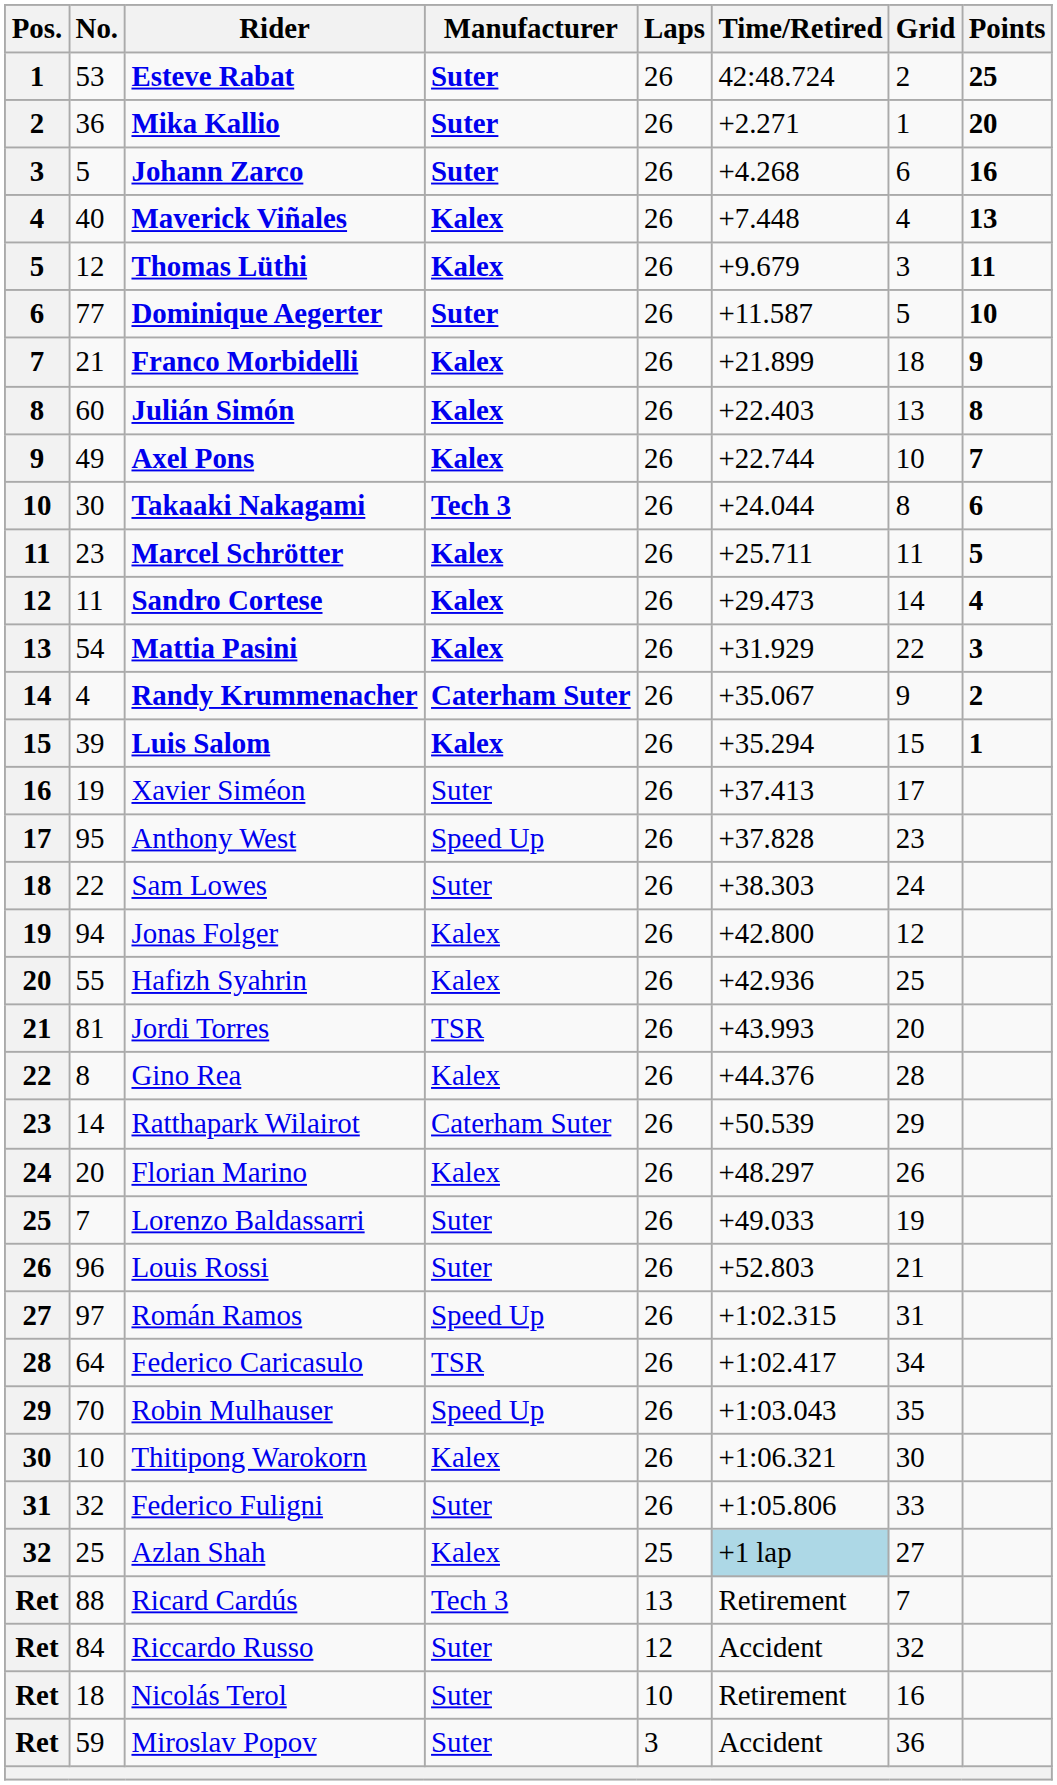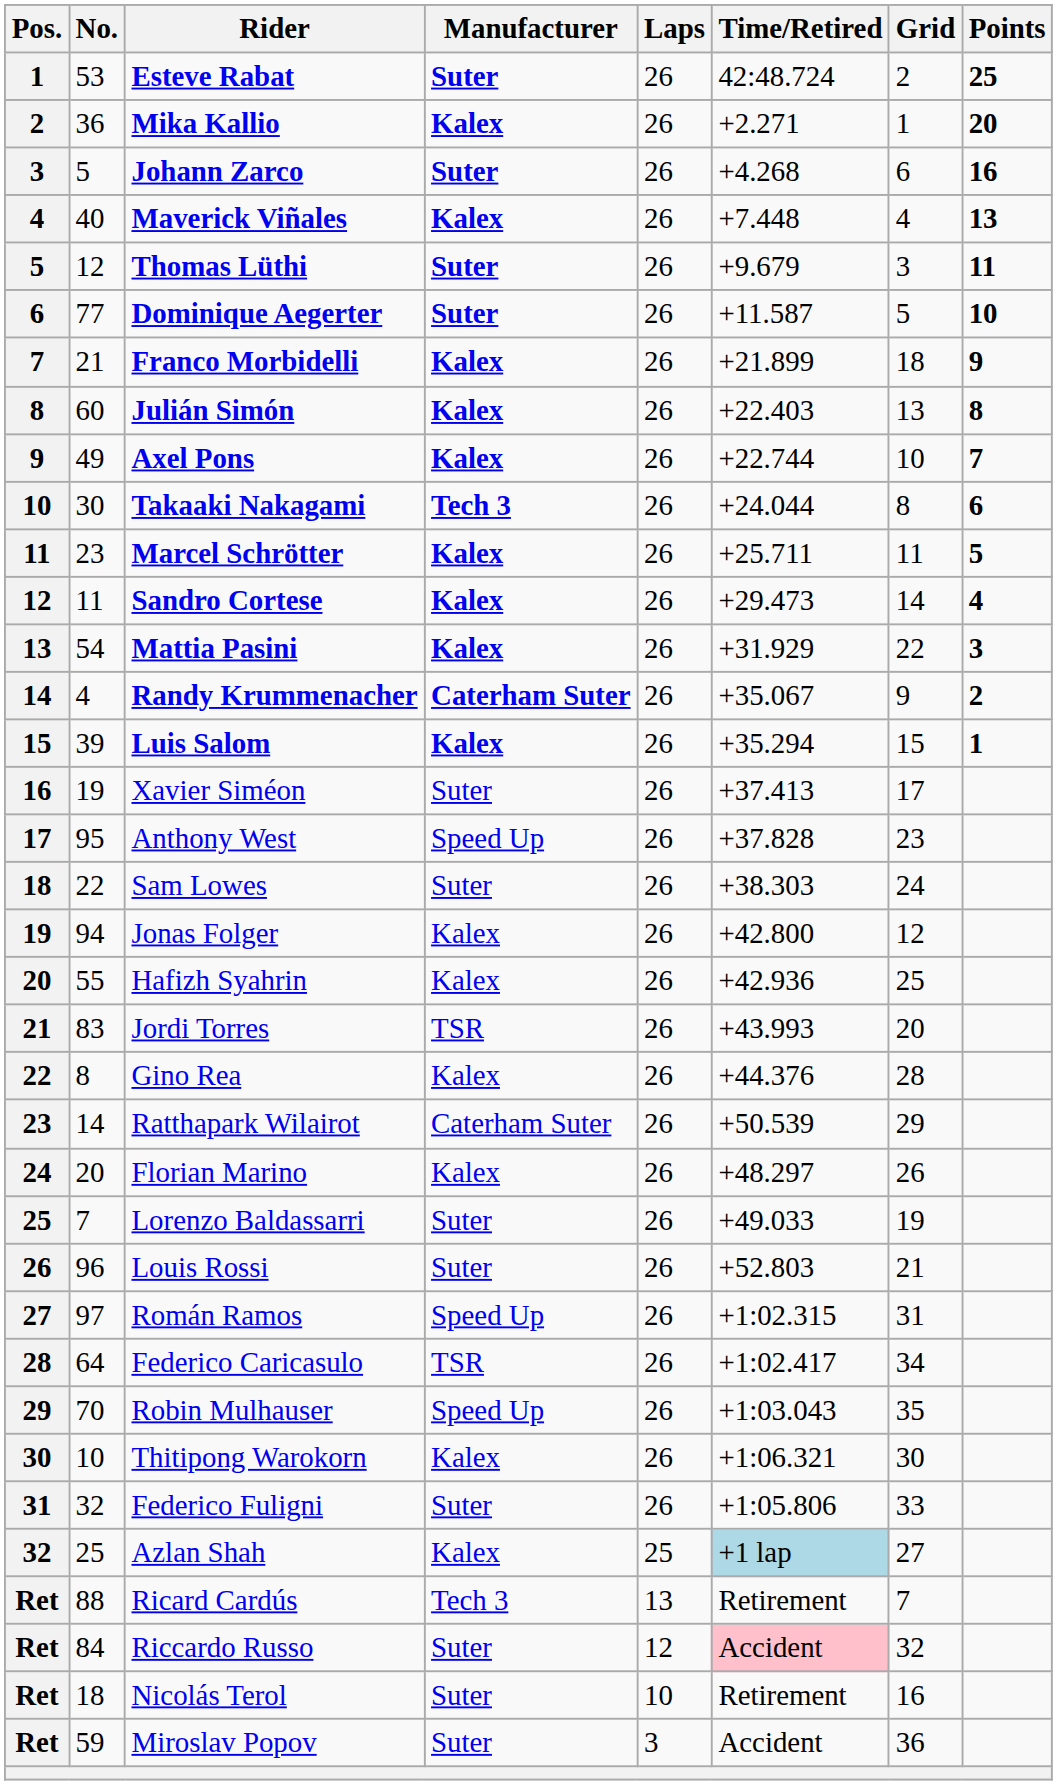Mika Kallio | Manufacturer: Suter -> Kalex
Thomas Lüthi | Manufacturer: Kalex -> Suter
Jordi Torres | No.: 81 -> 83
Riccardo Russo | Time/Retired: no background -> pink background
